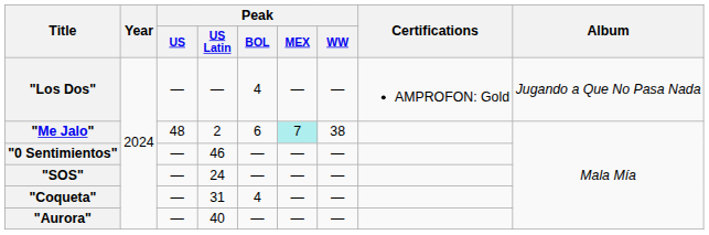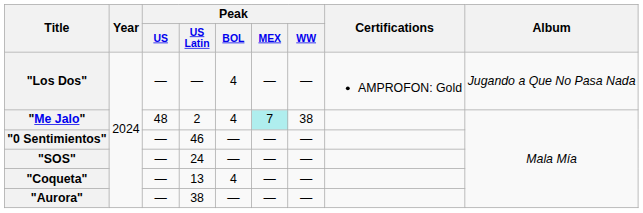"Me Jalo" | Peak / BOL: 6 -> 4
"Coqueta" | Peak / US Latin: 31 -> 13
"Aurora" | Peak / US Latin: 40 -> 38
